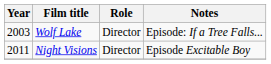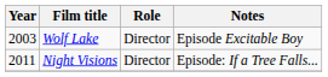Wolf Lake | Notes: Episode: If a Tree Falls... -> Episode Excitable Boy
Night Visions | Notes: Episode Excitable Boy -> Episode: If a Tree Falls...
